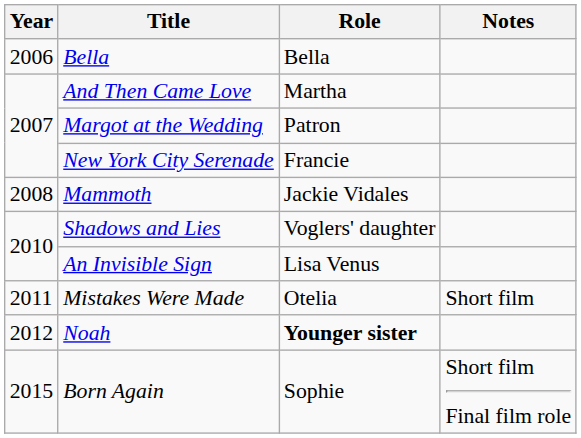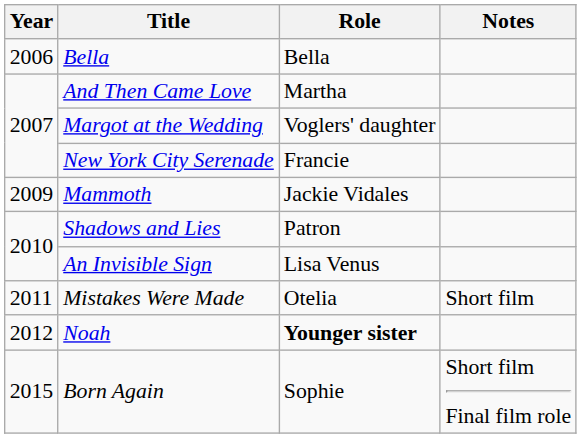Margot at the Wedding | Role: Patron -> Voglers' daughter
Mammoth | Year: 2008 -> 2009
Shadows and Lies | Role: Voglers' daughter -> Patron
